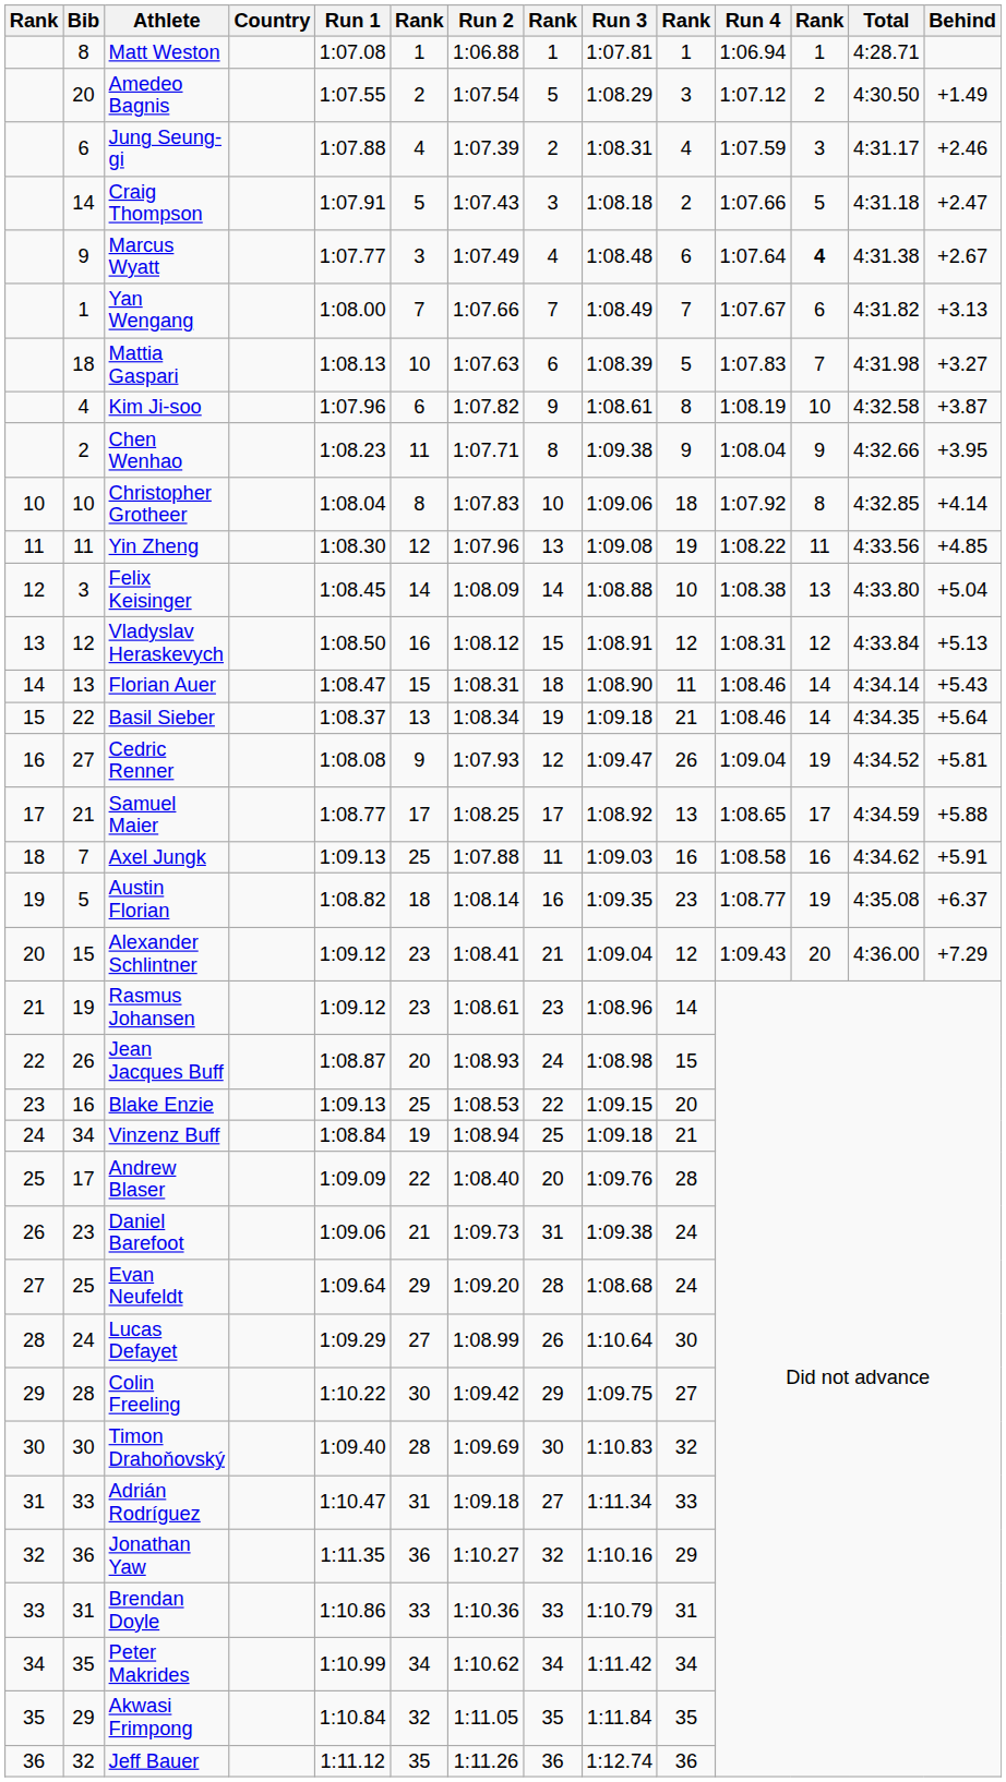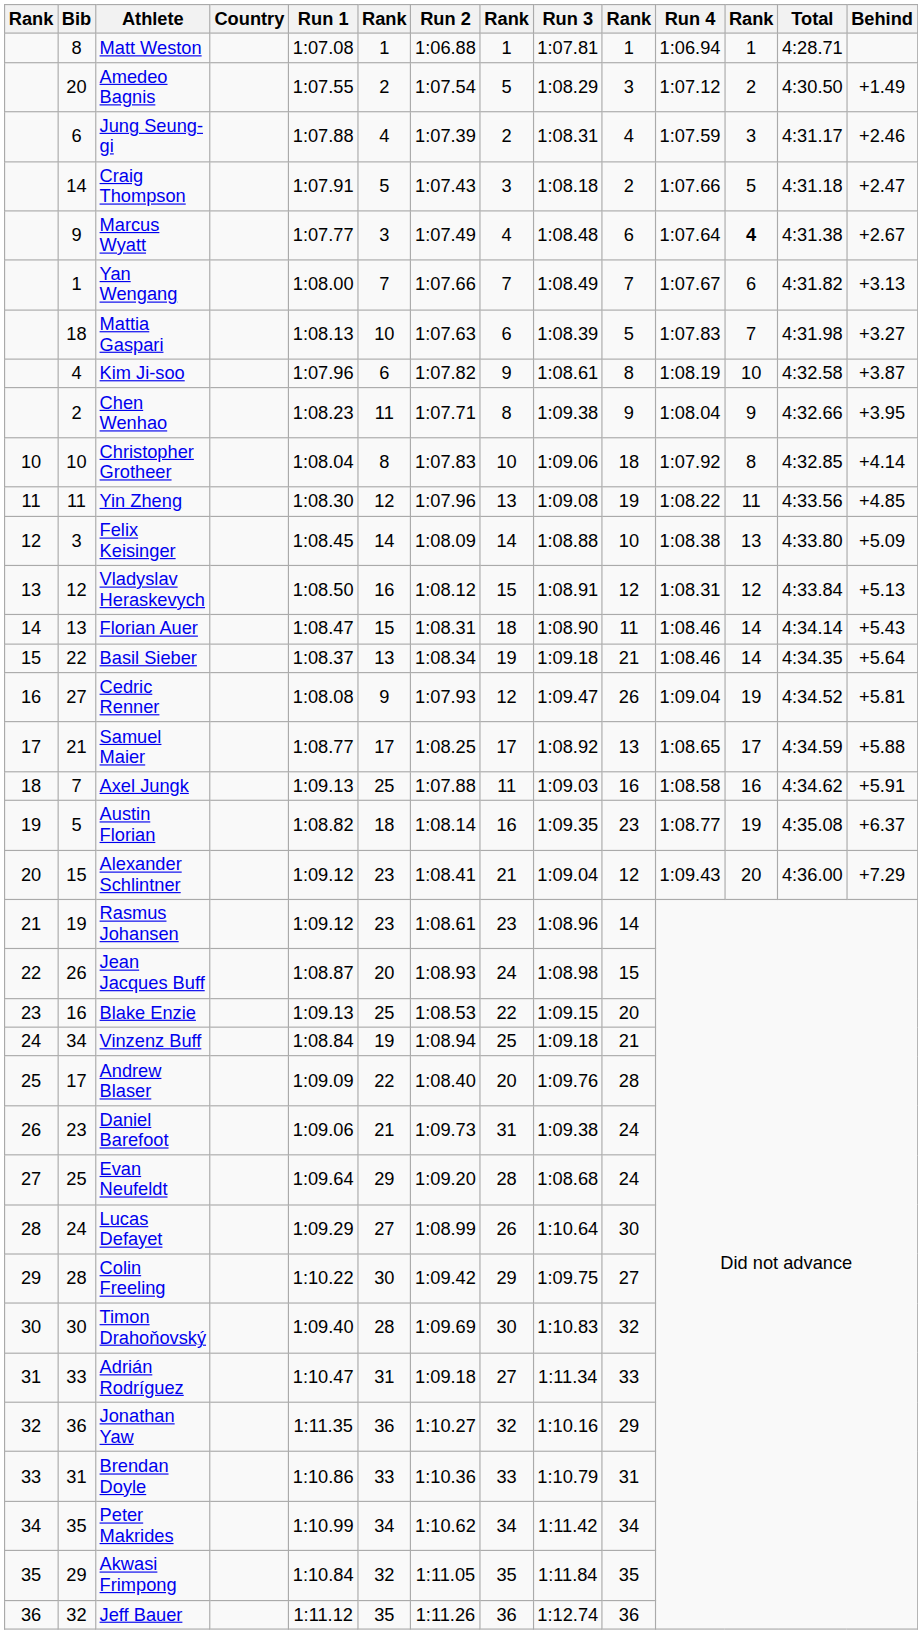Felix Keisinger | Behind: +5.04 -> +5.09
